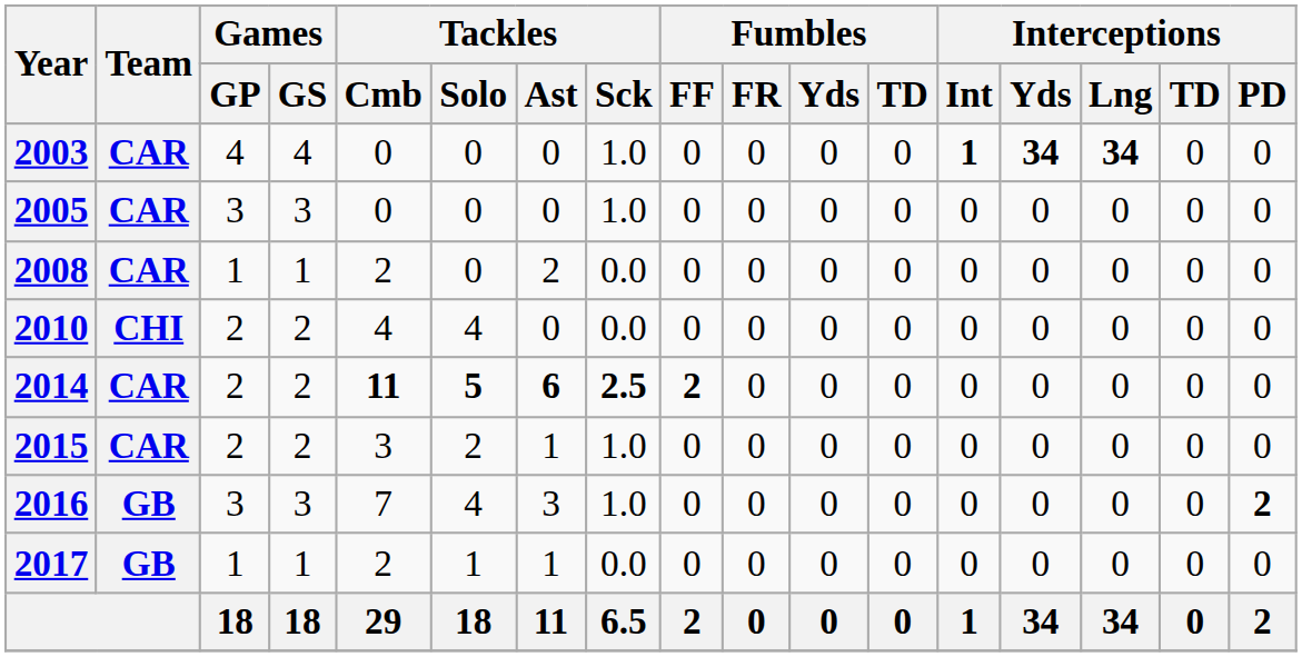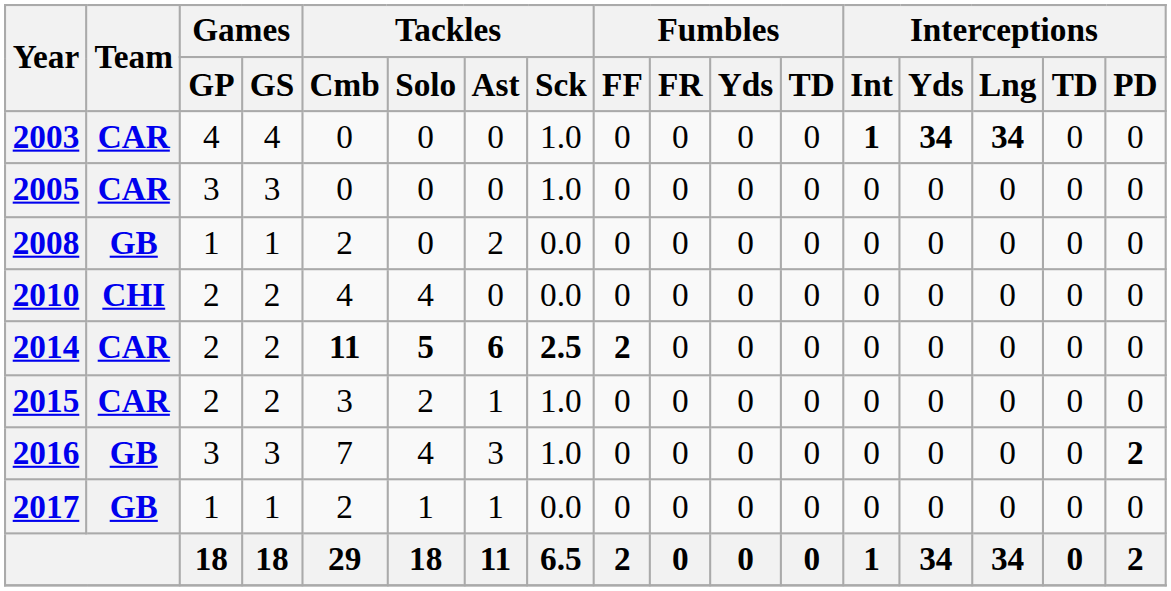2008 | Team: CAR -> GB
